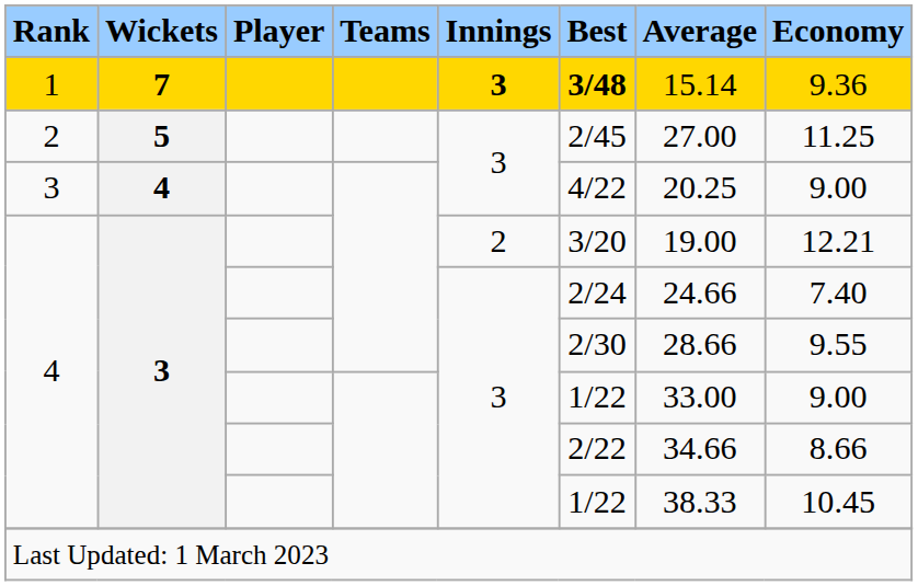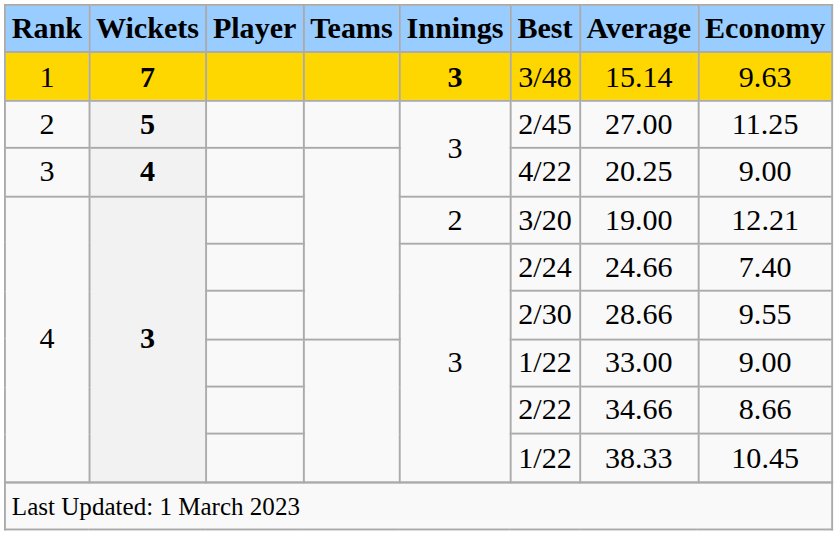1 | Best: bold -> normal
1 | Economy: 9.36 -> 9.63
